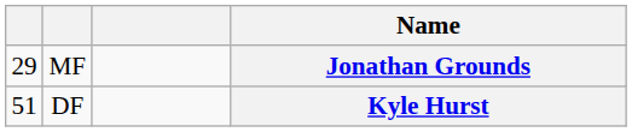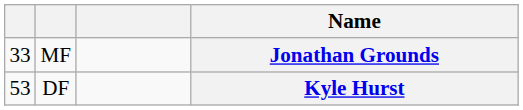Jonathan Grounds | column 1: 29 -> 33
Kyle Hurst | column 1: 51 -> 53
